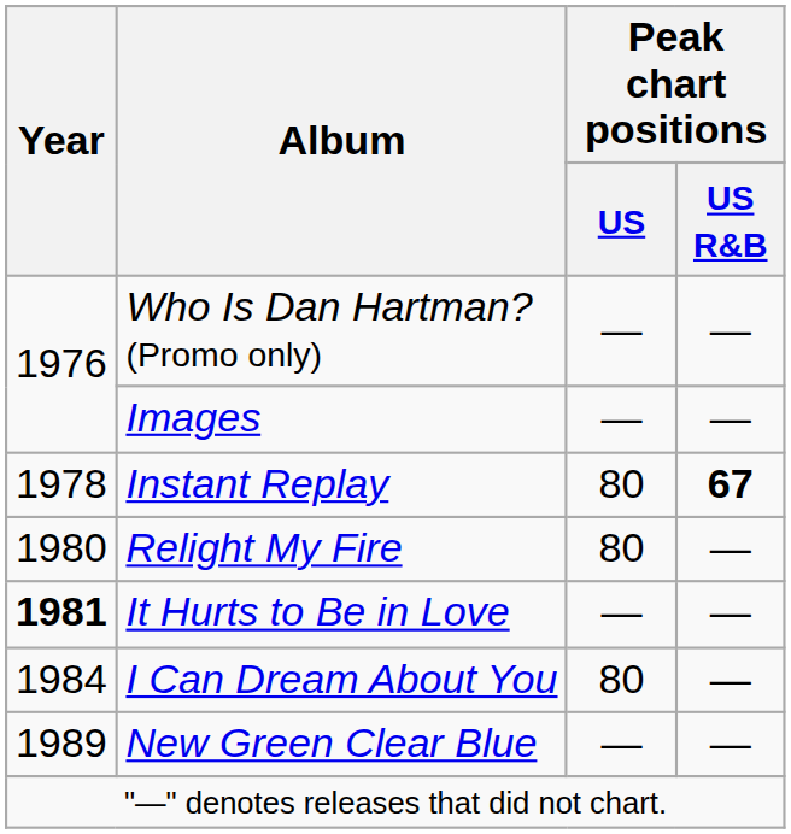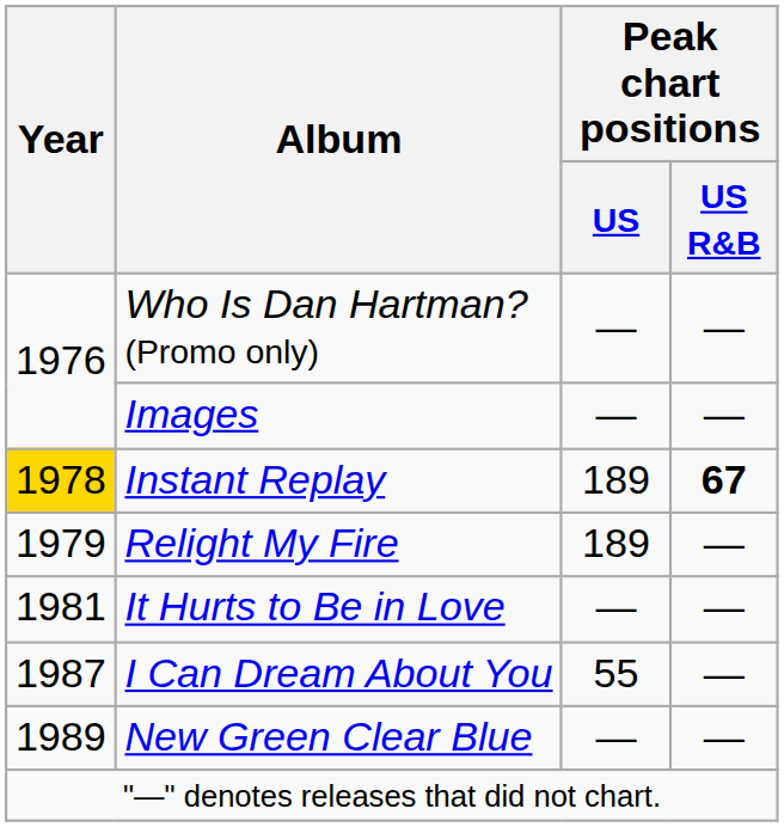Instant Replay | Year: no background -> gold background
Instant Replay | Peak chart positions / US: 80 -> 189
Relight My Fire | Year: 1980 -> 1979
Relight My Fire | Peak chart positions / US: 80 -> 189
It Hurts to Be in Love | Year: bold -> normal
I Can Dream About You | Year: 1984 -> 1987
I Can Dream About You | Peak chart positions / US: 80 -> 55
